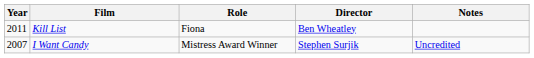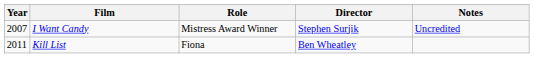rows swapped: I Want Candy <-> Kill List
